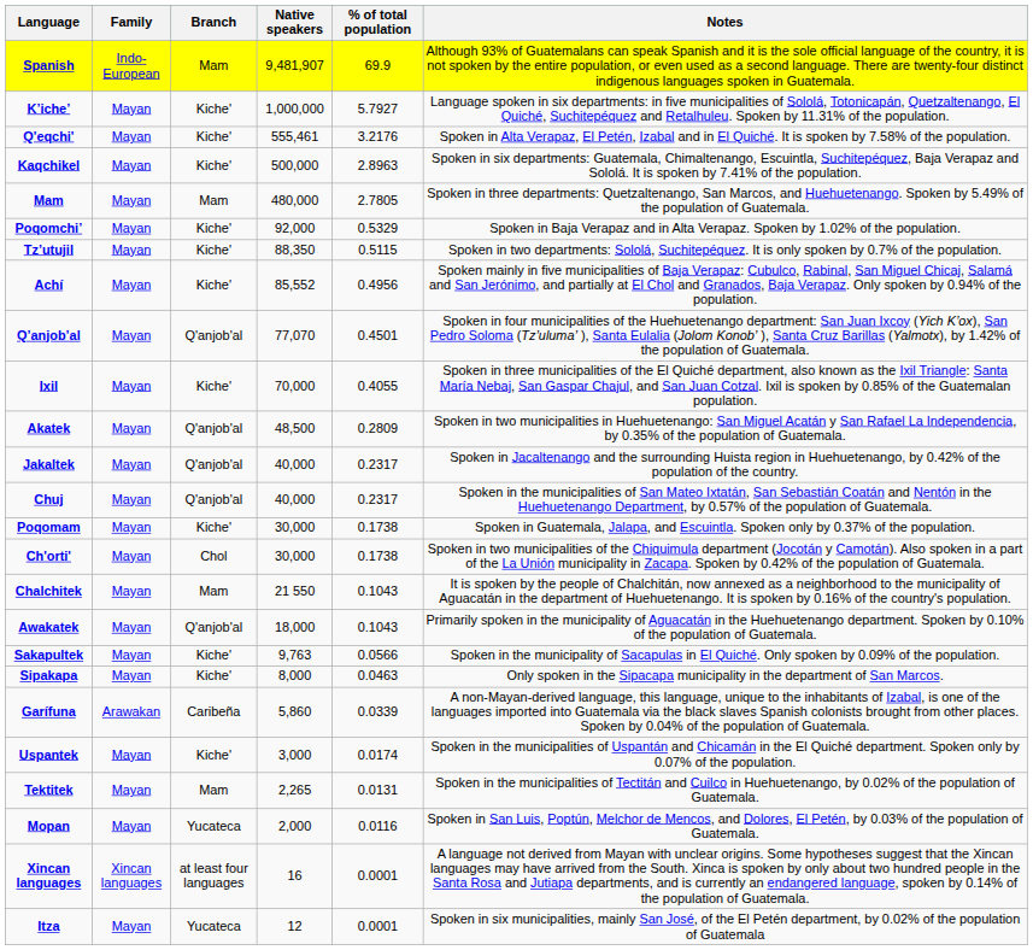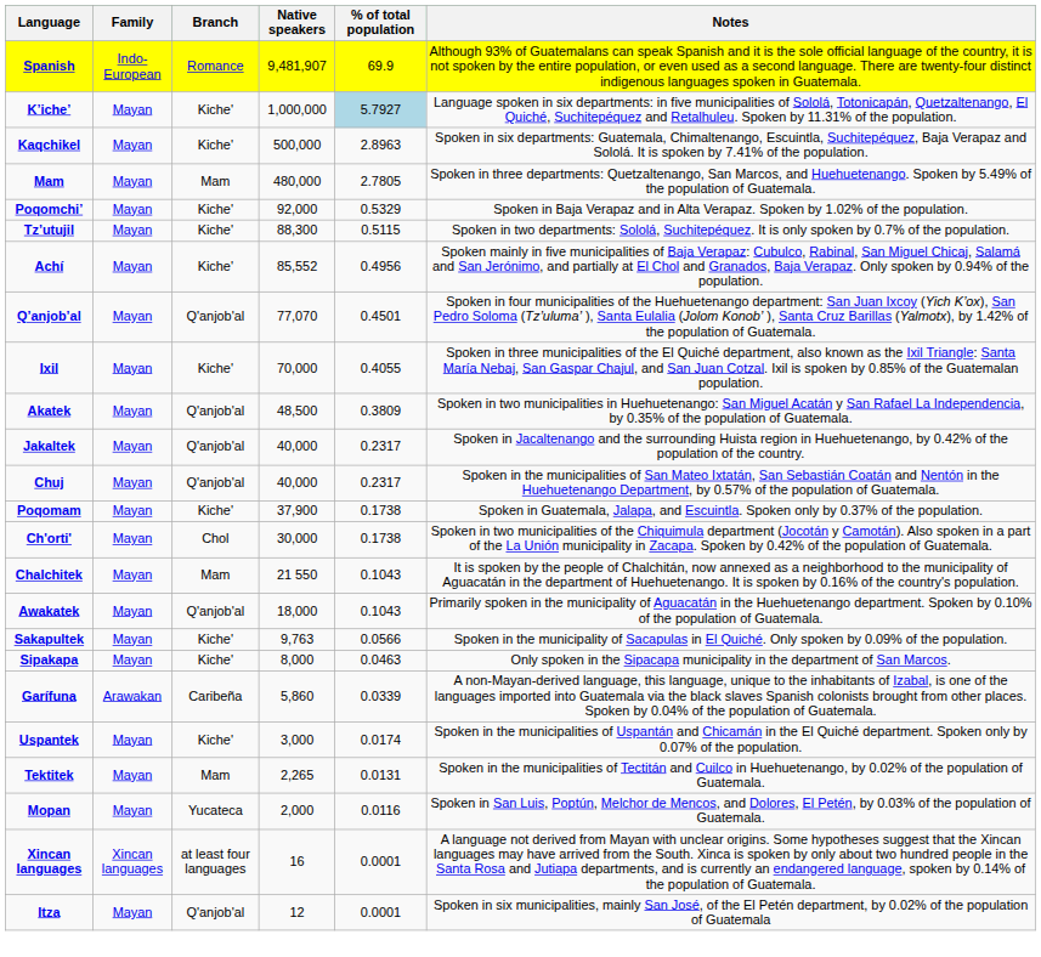Spanish | Branch: Mam -> Romance
Kʼicheʼ | % of total population: no background -> lightblue background
- row: Q'eqchi' | Mayan | Kiche' | 555,461 | 3.2176 | Spoken in Alta Verapaz, El Petén, Izabal and in El Quiché. It is spoken by 7.58% of the population.
Tz’utujil | Native speakers: 88,350 -> 88,300
Akatek | % of total population: 0.2809 -> 0.3809
Poqomam | Native speakers: 30,000 -> 37,900
Itza | Branch: Yucateca -> Q'anjob'al
